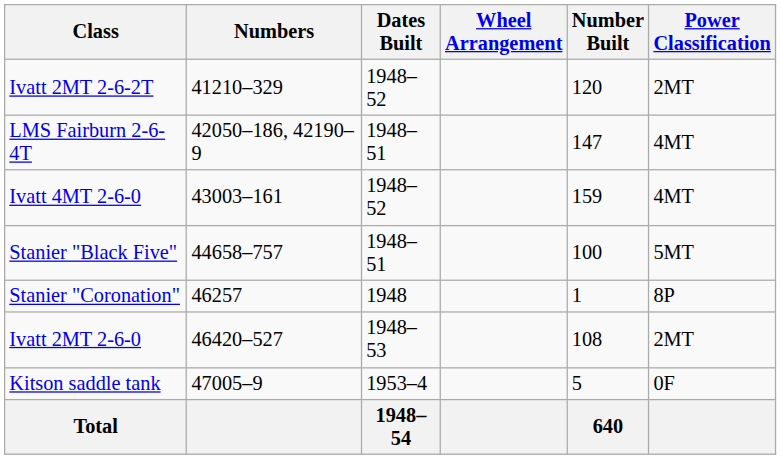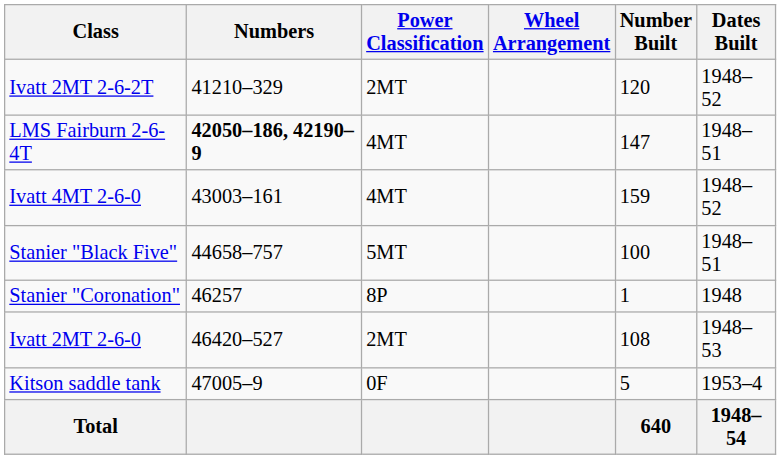columns swapped: Power Classification <-> Dates Built
LMS Fairburn 2-6-4T | Numbers: normal -> bold
